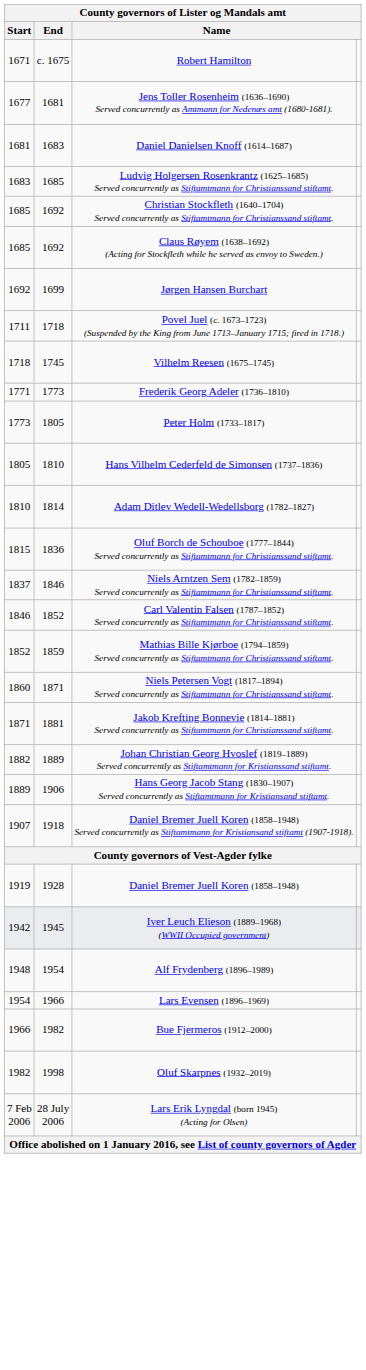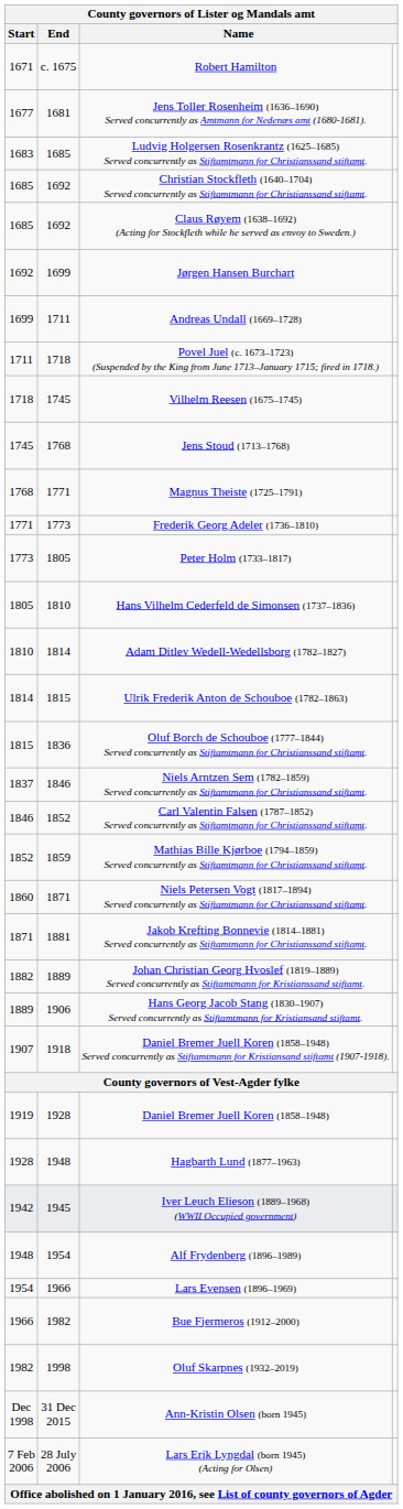- row: 1681 | 1683 | Daniel Danielsen Knoff (1614–1687)
+ row: 1699 | 1711 | Andreas Undall (1669–1728)
+ row: 1745 | 1768 | Jens Stoud (1713–1768)
+ row: 1768 | 1771 | Magnus Theiste (1725–1791)
+ row: 1814 | 1815 | Ulrik Frederik Anton de Schouboe (1782–1863)
+ row: 1928 | 1948 | Hagbarth Lund (1877–1963)
+ row: Dec 1998 | 31 Dec 2015 | Ann-Kristin Olsen (born 1945)
